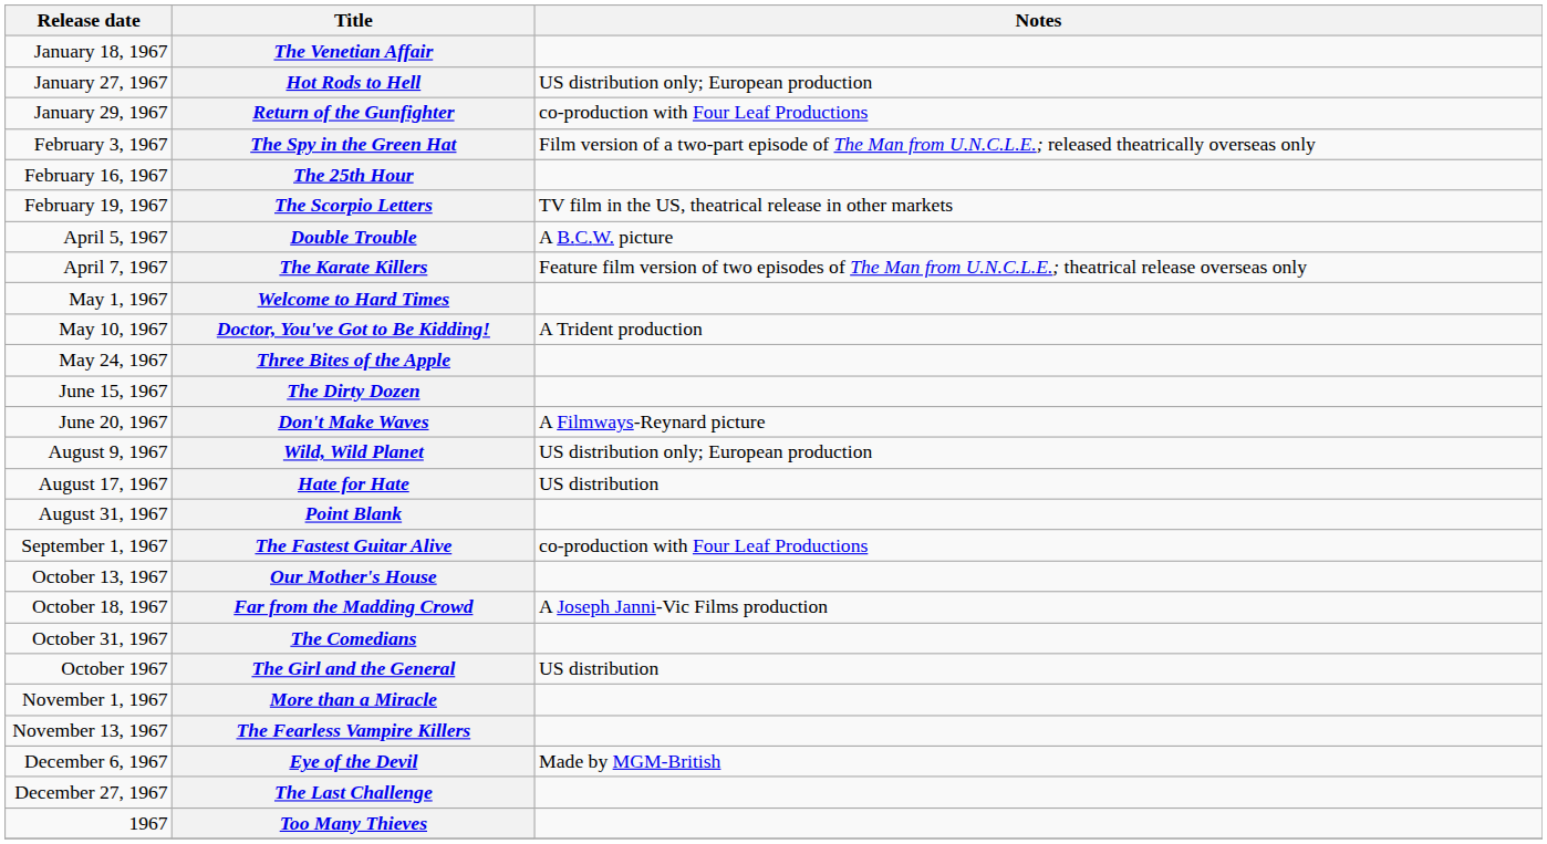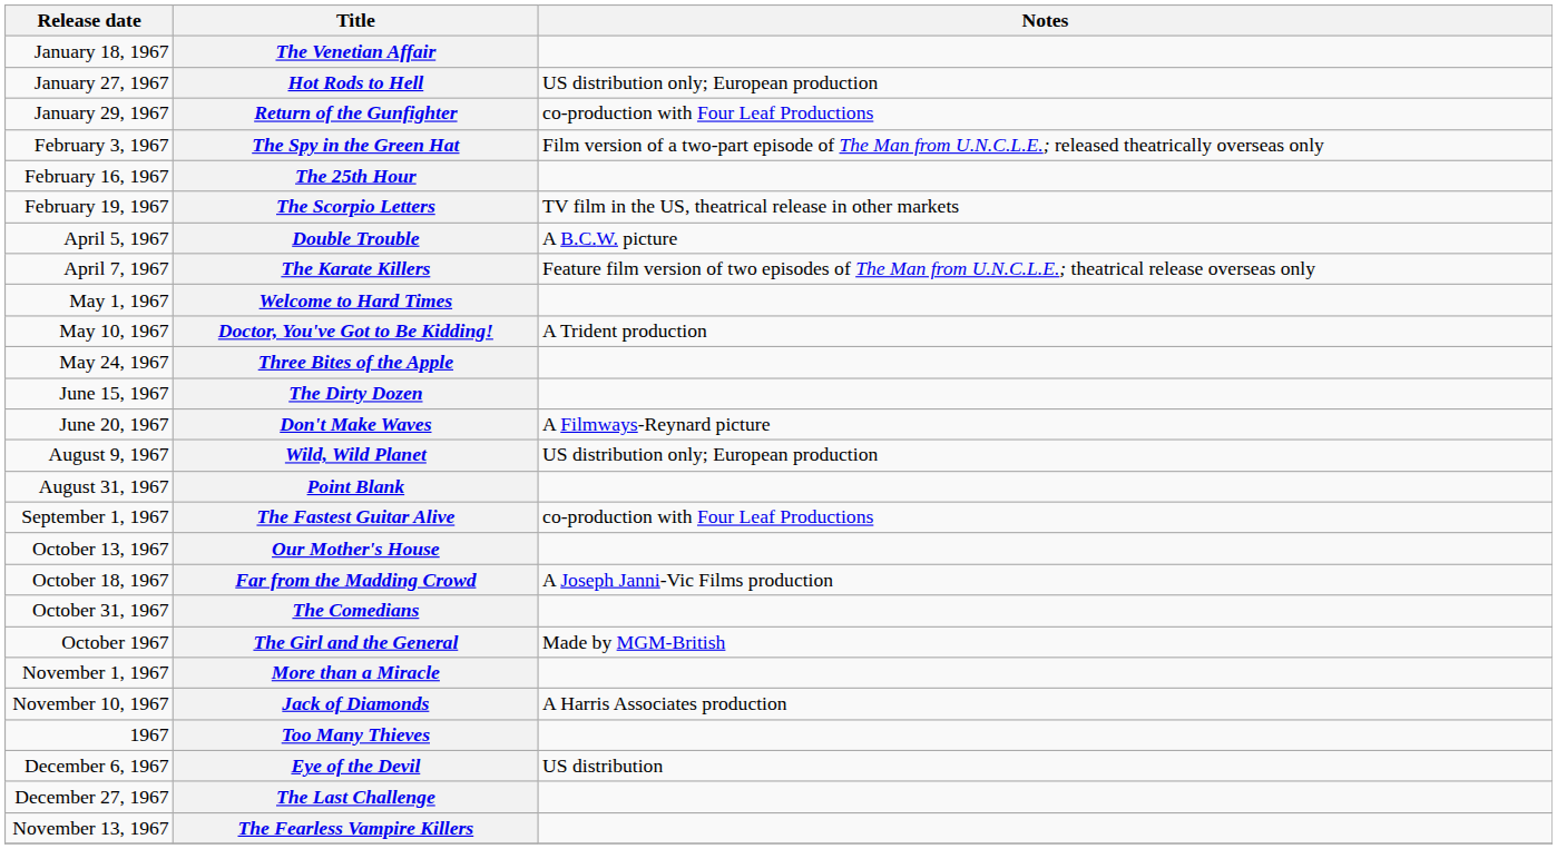- row: August 17, 1967 | Hate for Hate | US distribution
The Girl and the General | Notes: US distribution -> Made by MGM-British
+ row: November 10, 1967 | Jack of Diamonds | A Harris Associates production
rows swapped: The Fearless Vampire Killers <-> Too Many Thieves
Eye of the Devil | Notes: Made by MGM-British -> US distribution
